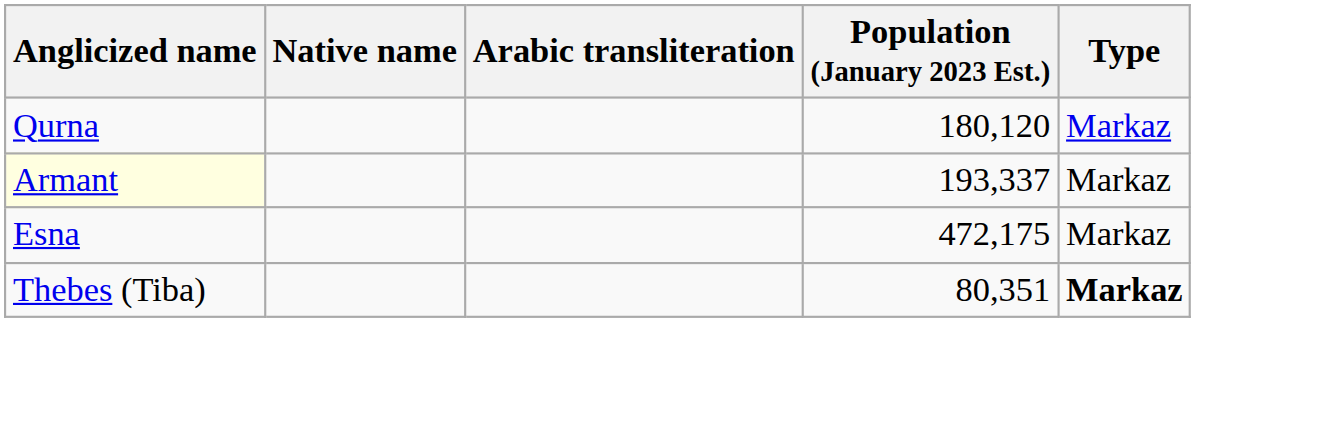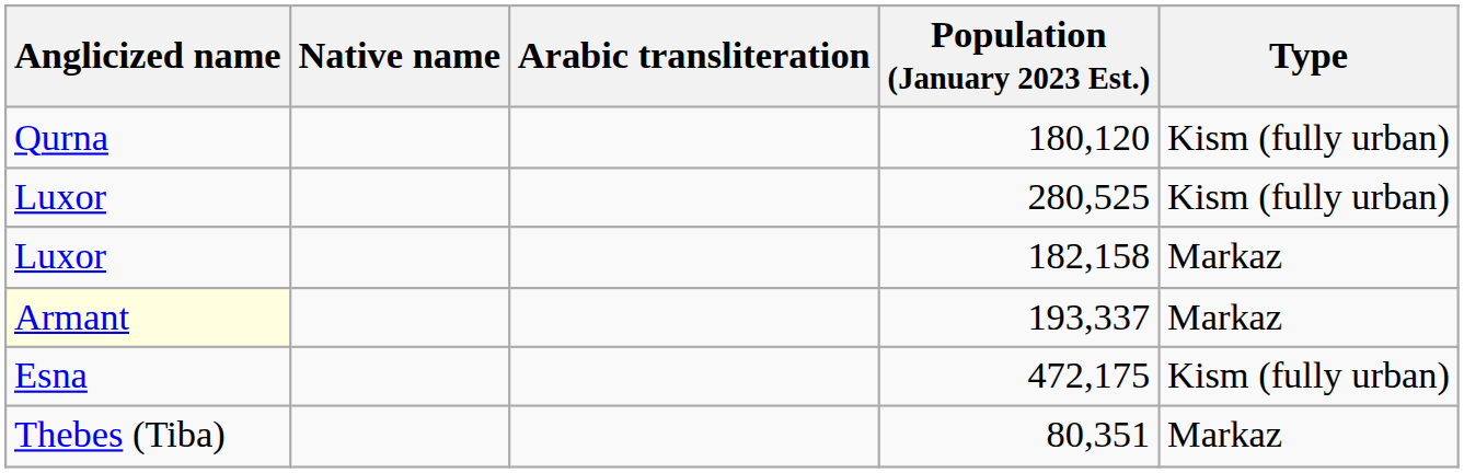180,120 | Type: Markaz -> Kism (fully urban)
+ row: Luxor | 280,525 | Kism (fully urban)
+ row: Luxor | 182,158 | Markaz
472,175 | Type: Markaz -> Kism (fully urban)
80,351 | Type: bold -> normal
